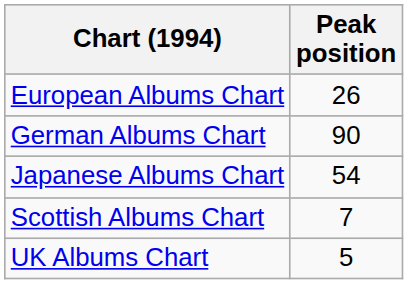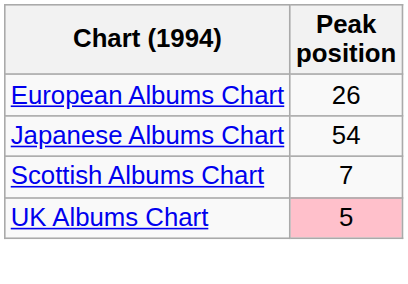- row: German Albums Chart | 90
UK Albums Chart | Peak position: no background -> pink background
